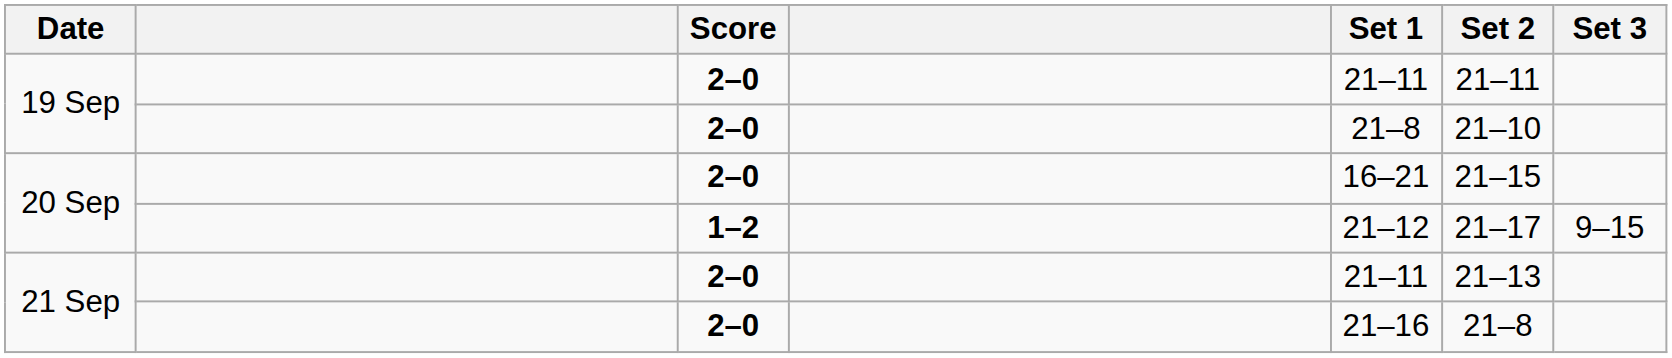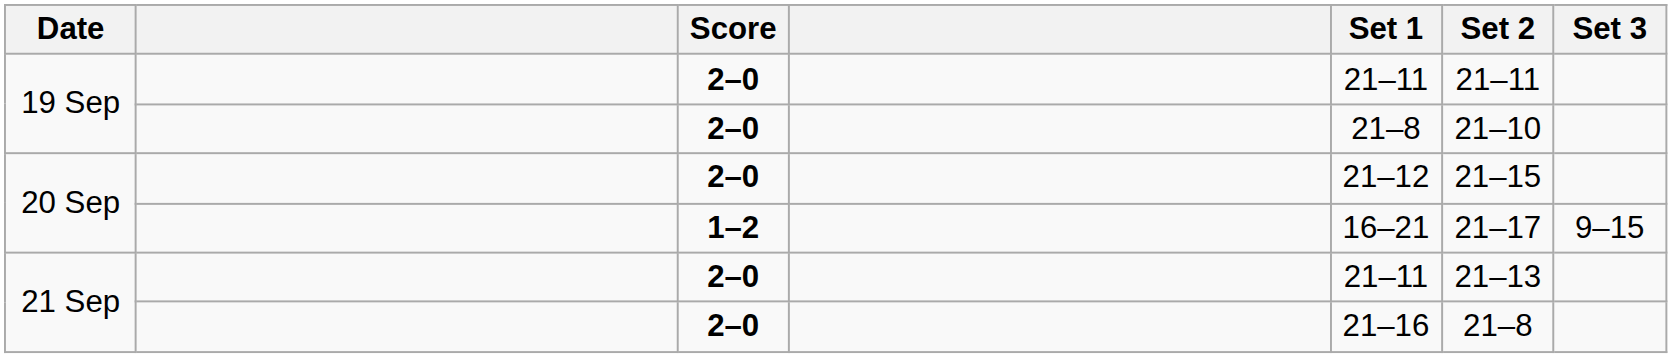20 Sep / 2–0 | Set 1: 16–21 -> 21–12
20 Sep / 1–2 | Set 1: 21–12 -> 16–21
